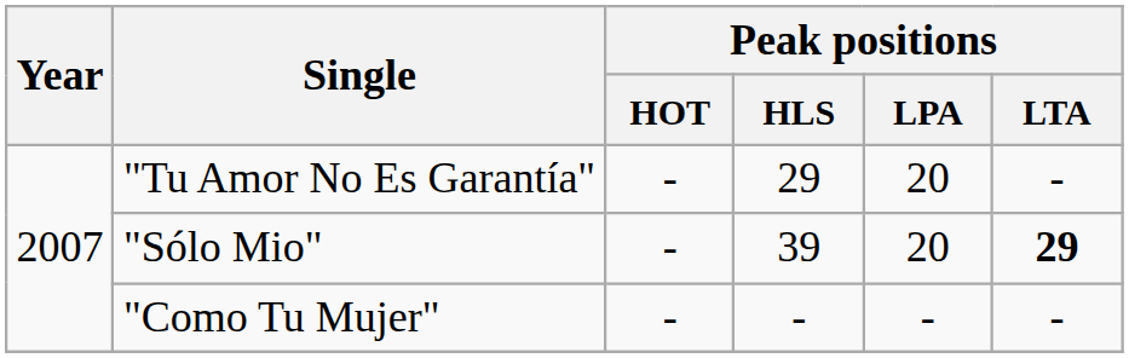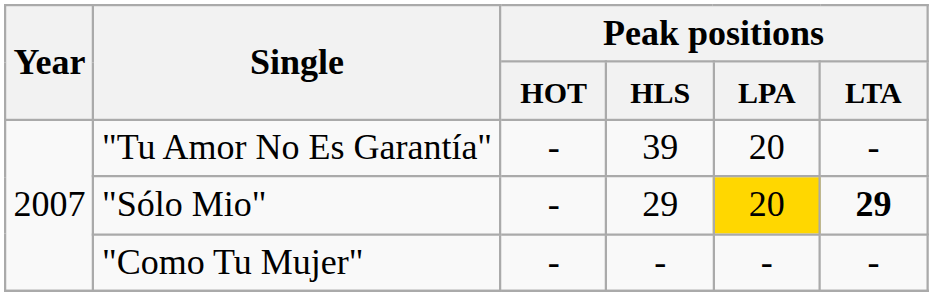"Tu Amor No Es Garantía" | Peak positions / HLS: 29 -> 39
"Sólo Mio" | Peak positions / HLS: 39 -> 29
"Sólo Mio" | Peak positions / LPA: no background -> gold background
